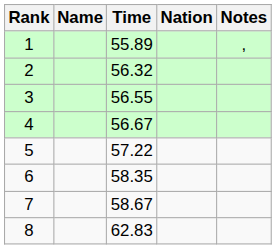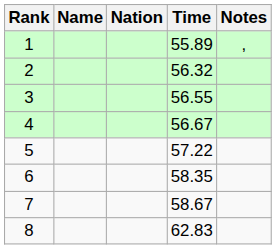columns swapped: Nation <-> Time
